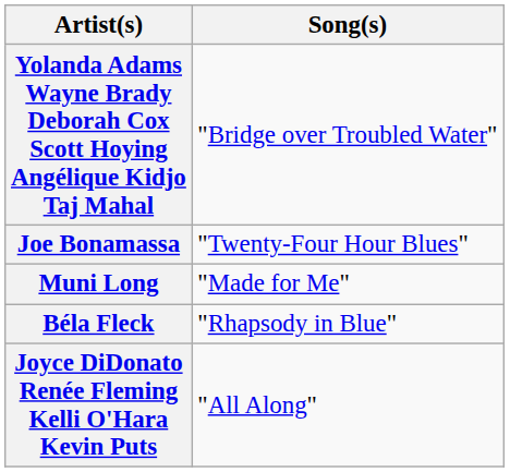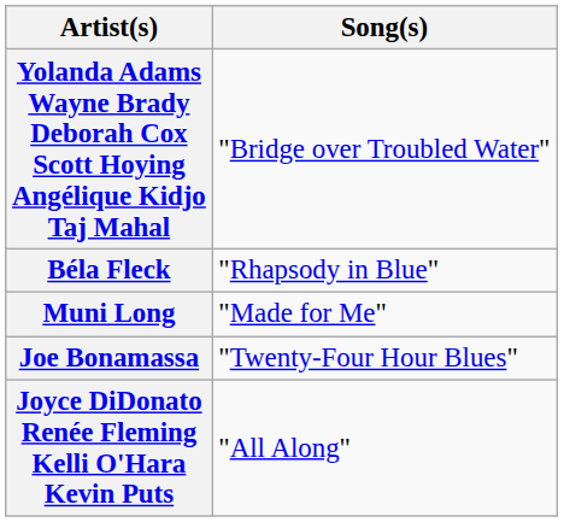rows swapped: Joe Bonamassa <-> Béla Fleck
